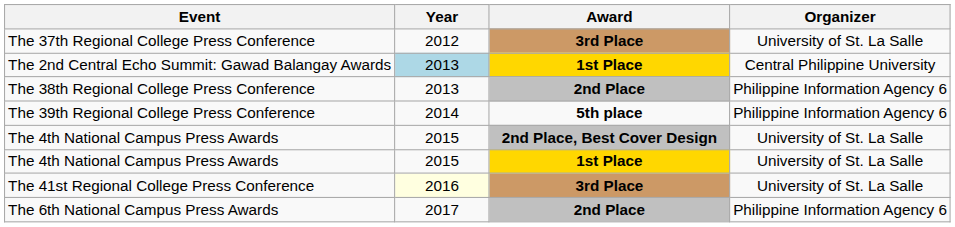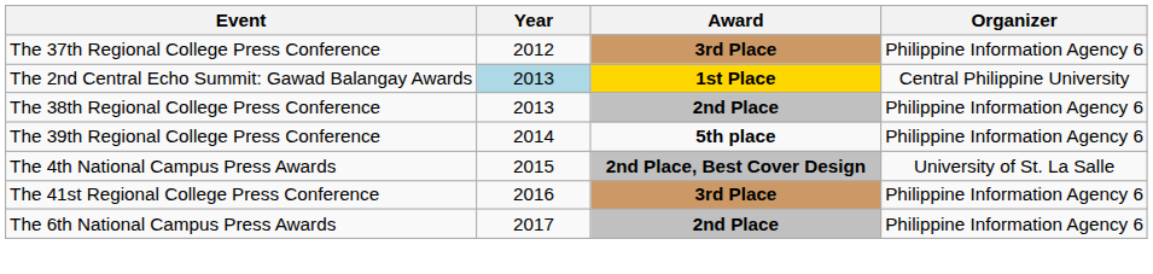The 37th Regional College Press Conference | Organizer: University of St. La Salle -> Philippine Information Agency 6
- row: The 4th National Campus Press Awards | 2015 | 1st Place | University of St. La Salle
The 41st Regional College Press Conference | Year: lightyellow background -> no background
The 41st Regional College Press Conference | Organizer: University of St. La Salle -> Philippine Information Agency 6
